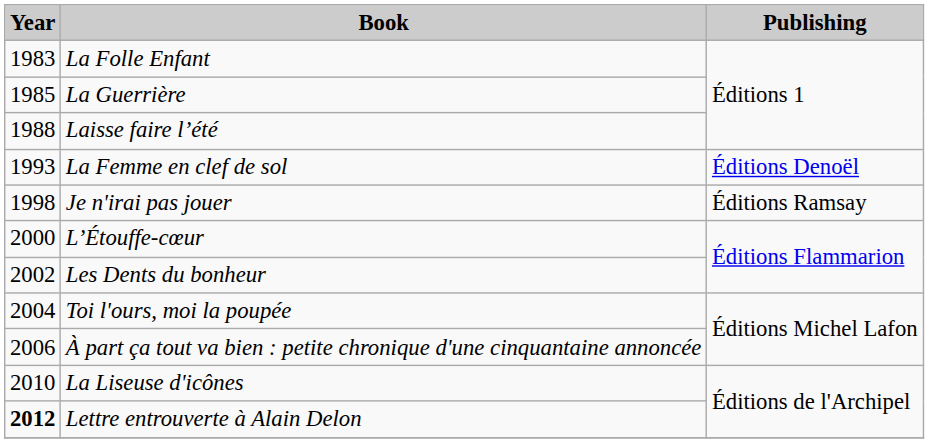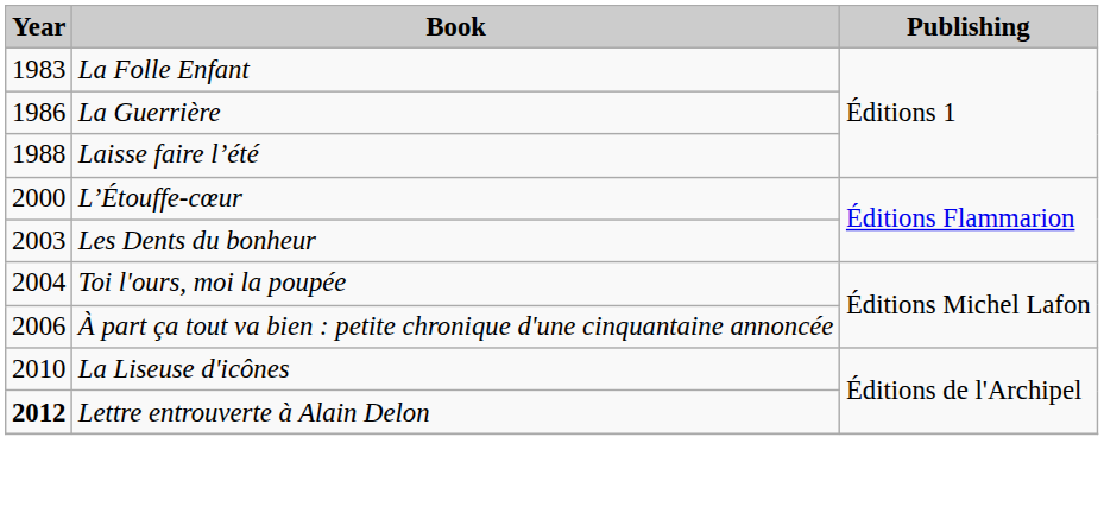La Guerrière | Year: 1985 -> 1986
- row: 1993 | La Femme en clef de sol | Éditions Denoël
- row: 1998 | Je n'irai pas jouer | Éditions Ramsay
Les Dents du bonheur | Year: 2002 -> 2003
